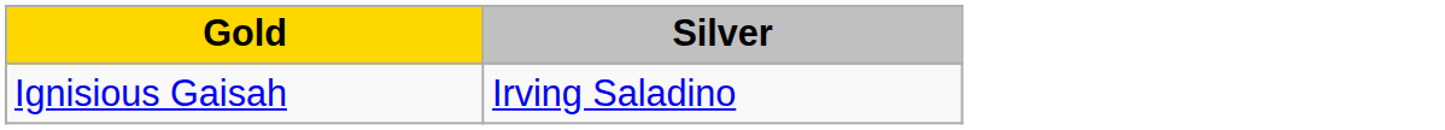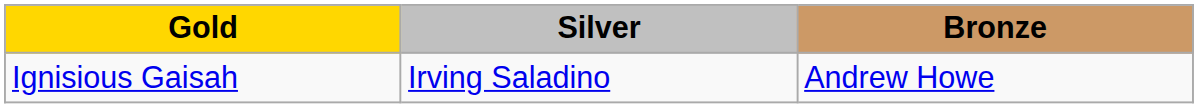+ column: Bronze | Andrew Howe
